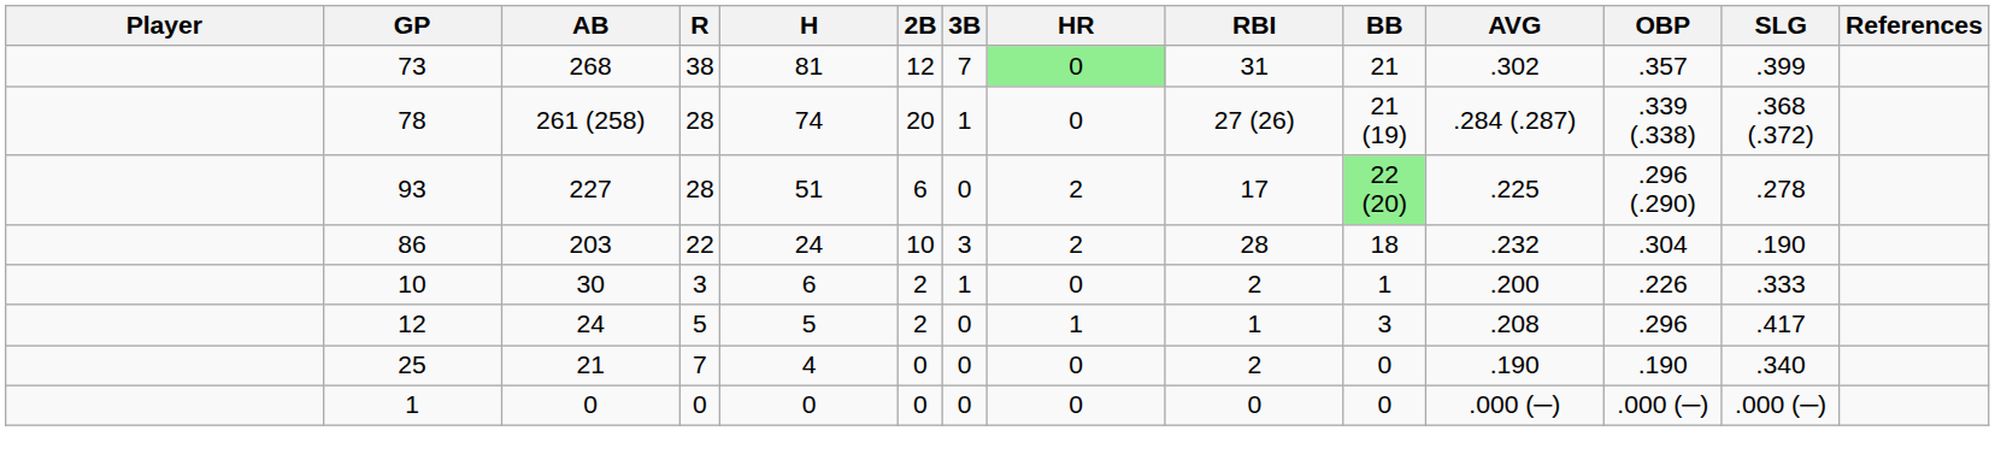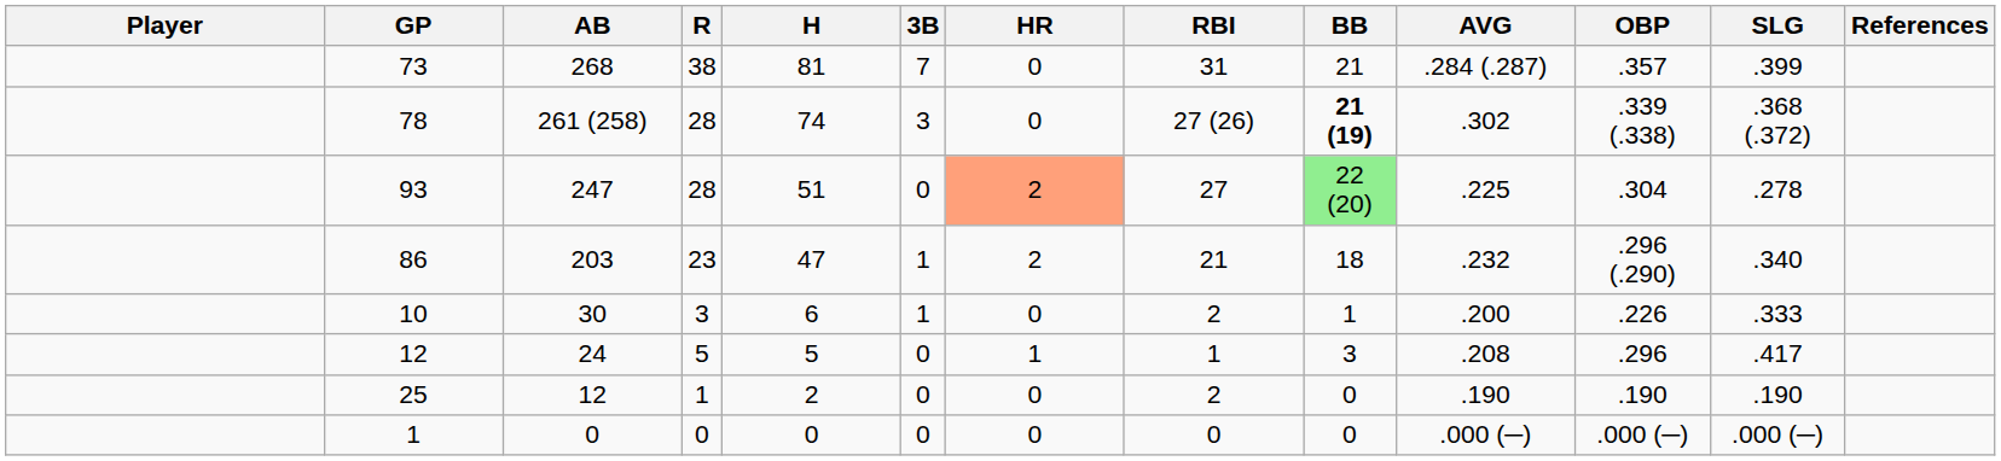- column: 2B | 12 | 20 | 6 | 10 | 2 | 2 | 0 | 0
73 | HR: lightgreen background -> no background
73 | AVG: .302 -> .284 (.287)
78 | 3B: 1 -> 3
78 | BB: normal -> bold
78 | AVG: .284 (.287) -> .302
93 | AB: 227 -> 247
93 | HR: no background -> lightsalmon background
93 | RBI: 17 -> 27
93 | OBP: .296 (.290) -> .304
86 | R: 22 -> 23
86 | H: 24 -> 47
86 | 3B: 3 -> 1
86 | RBI: 28 -> 21
86 | OBP: .304 -> .296 (.290)
86 | SLG: .190 -> .340
25 | AB: 21 -> 12
25 | R: 7 -> 1
25 | H: 4 -> 2
25 | SLG: .340 -> .190
